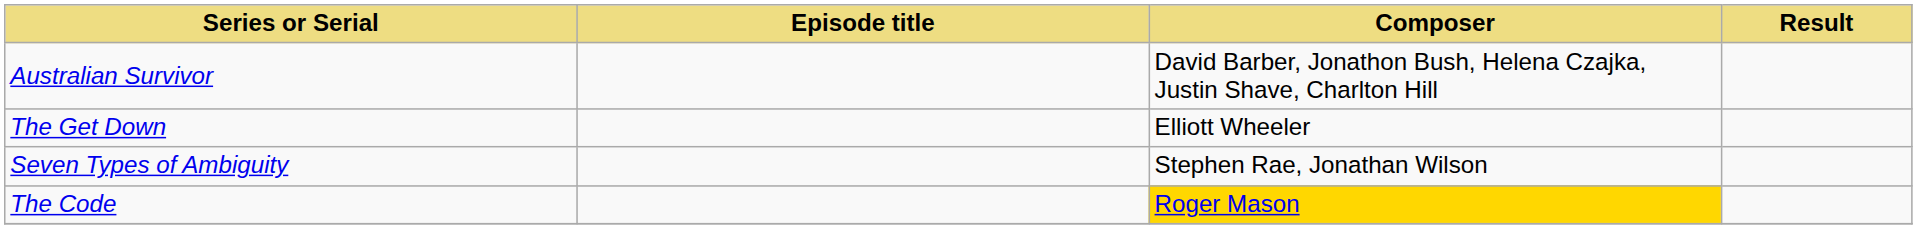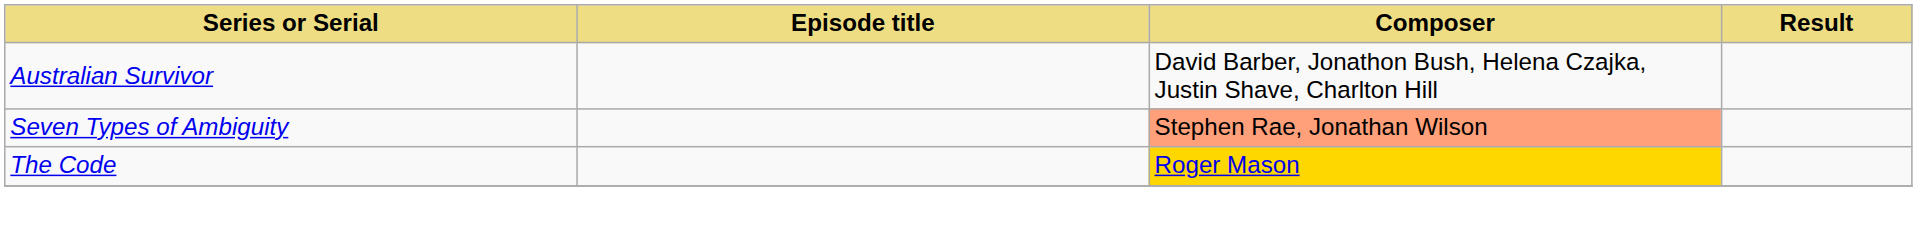- row: The Get Down | Elliott Wheeler
Seven Types of Ambiguity | Composer: no background -> lightsalmon background
